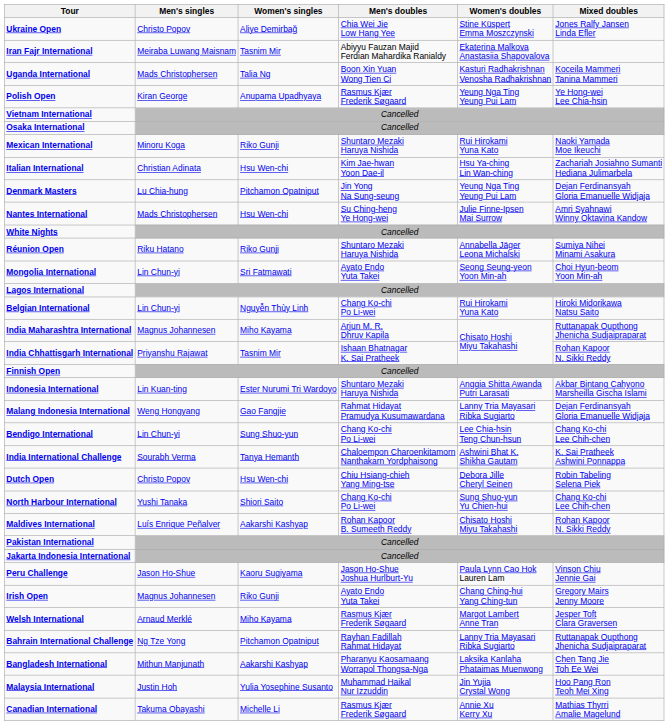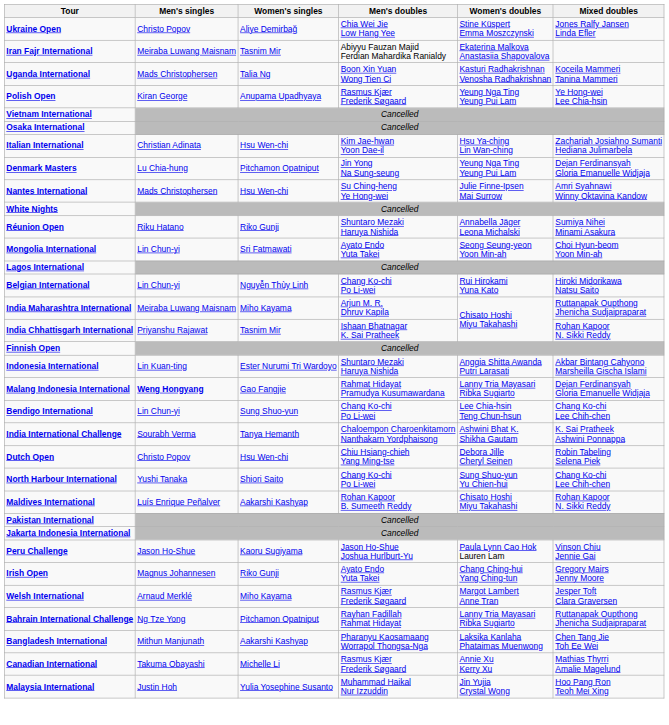- row: Mexican International | Minoru Koga | Riko Gunji | Shuntaro Mezaki Haruya Nishida | Rui Hirokami Yuna Kato | Naoki Yamada Moe Ikeuchi
India Maharashtra International | Men's singles: Magnus Johannesen -> Meiraba Luwang Maisnam
Malang Indonesia International | Men's singles: normal -> bold
rows swapped: Canadian International <-> Malaysia International
